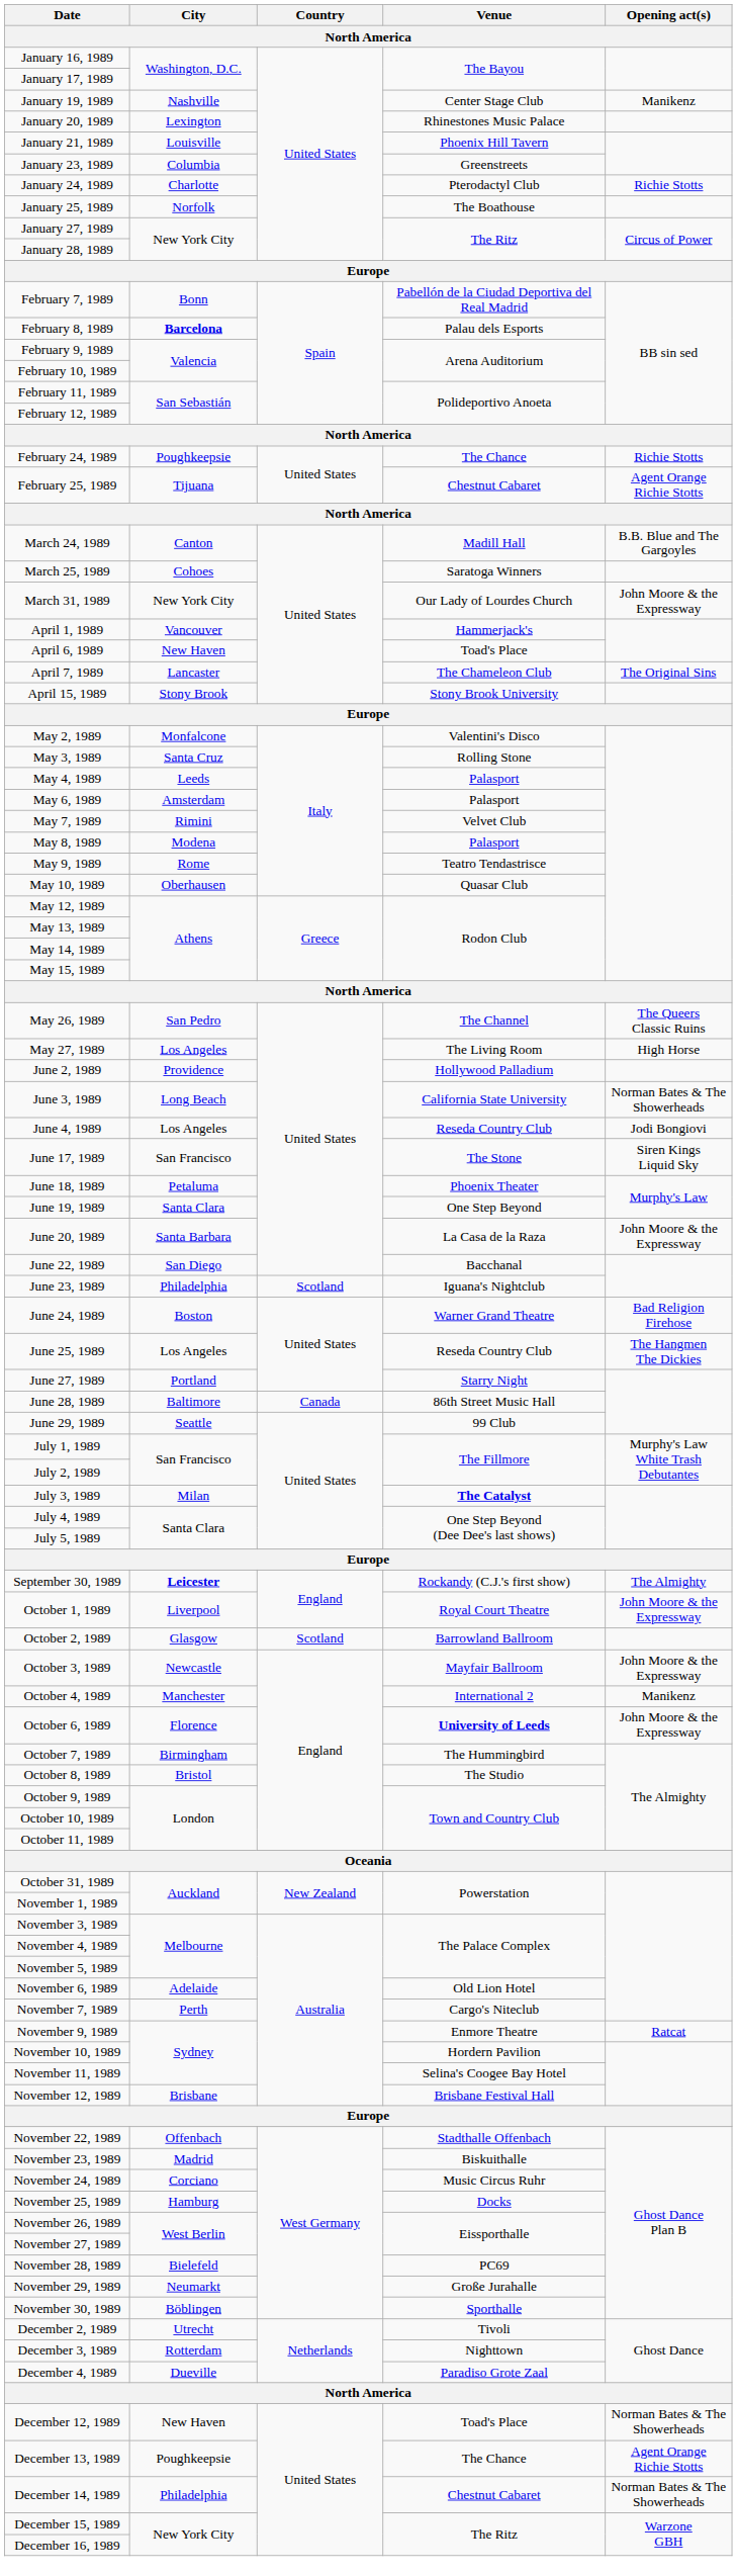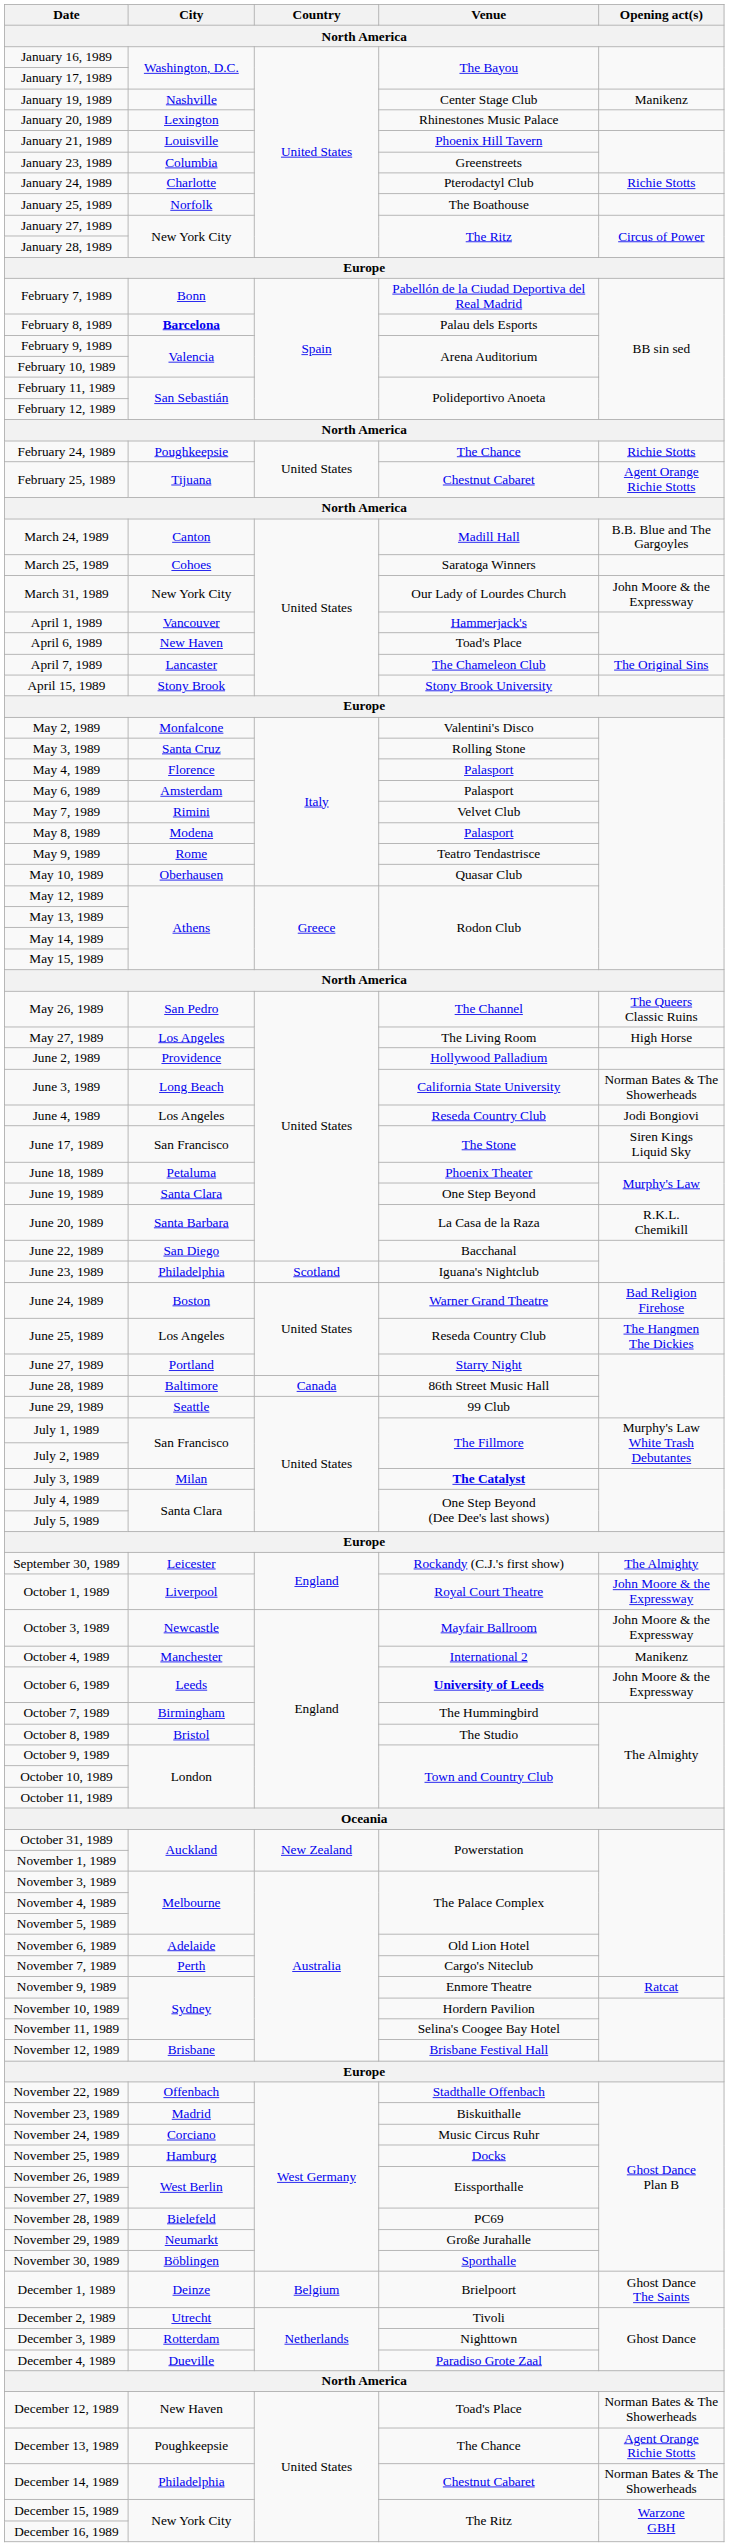May 4, 1989 | City: Leeds -> Florence
June 20, 1989 | Opening act(s): John Moore & the Expressway -> R.K.L. Chemikill
September 30, 1989 | City: bold -> normal
- row: October 2, 1989 | Glasgow | Scotland | Barrowland Ballroom
October 6, 1989 | City: Florence -> Leeds
+ row: December 1, 1989 | Deinze | Belgium | Brielpoort | Ghost Dance The Saints
